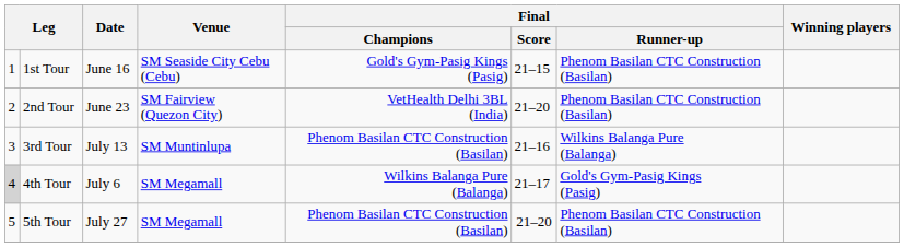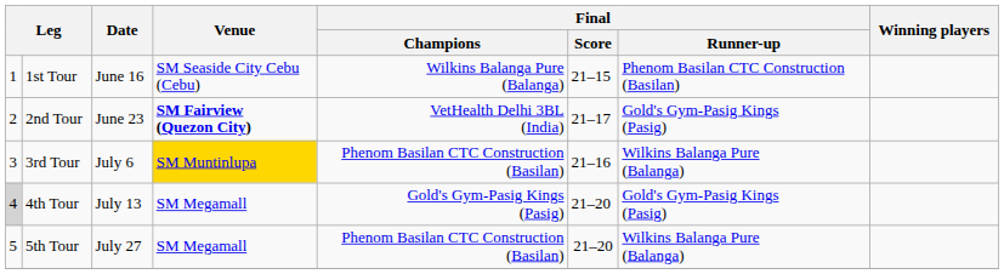1st Tour | Final / Champions: Gold's Gym-Pasig Kings (Pasig) -> Wilkins Balanga Pure (Balanga)
2nd Tour | Venue: normal -> bold
2nd Tour | Final / Score: 21–20 -> 21–17
2nd Tour | Final / Runner-up: Phenom Basilan CTC Construction (Basilan) -> Gold's Gym-Pasig Kings (Pasig)
3rd Tour | Date: July 13 -> July 6
3rd Tour | Venue: no background -> gold background
4th Tour | Date: July 6 -> July 13
4th Tour | Final / Champions: Wilkins Balanga Pure (Balanga) -> Gold's Gym-Pasig Kings (Pasig)
4th Tour | Final / Score: 21–17 -> 21–20
5th Tour | Final / Runner-up: Phenom Basilan CTC Construction (Basilan) -> Wilkins Balanga Pure (Balanga)
